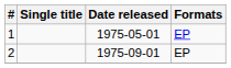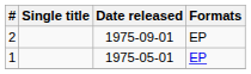rows swapped: 1 <-> 2
